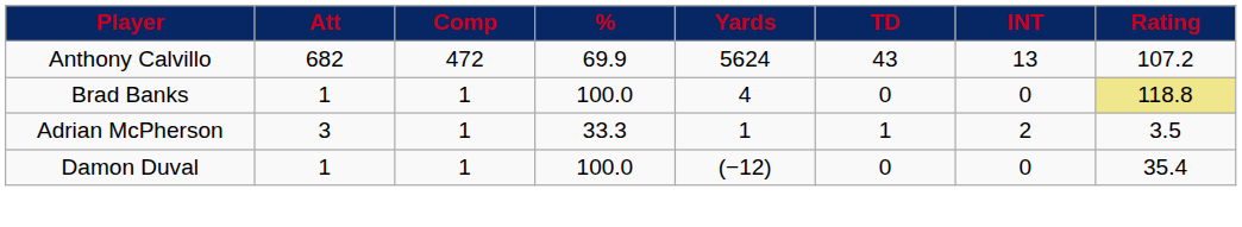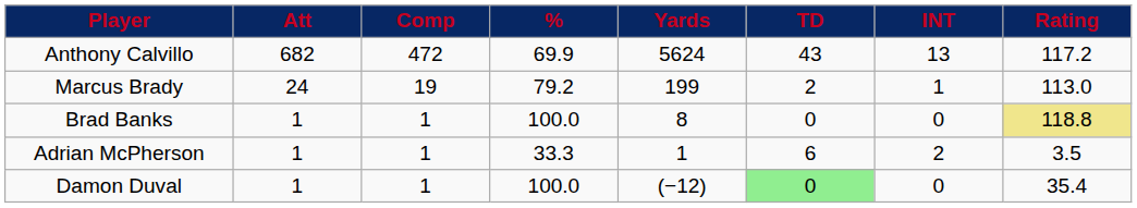Anthony Calvillo | Rating: 107.2 -> 117.2
+ row: Marcus Brady | 24 | 19 | 79.2 | 199 | 2 | 1 | 113.0
Brad Banks | Yards: 4 -> 8
Adrian McPherson | Att: 3 -> 1
Adrian McPherson | TD: 1 -> 6
Damon Duval | TD: no background -> lightgreen background
